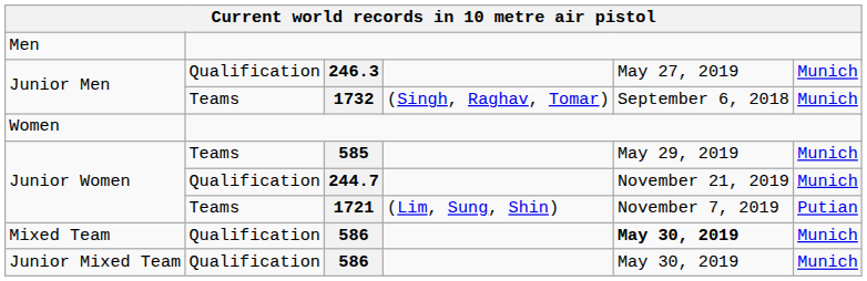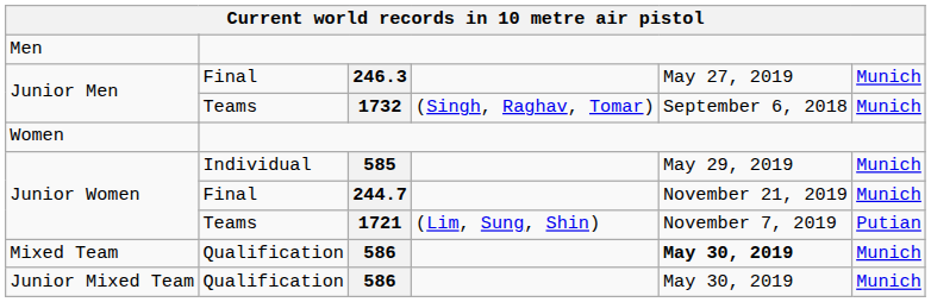246.3 | column 2: Qualification -> Final
585 | column 2: Teams -> Individual
244.7 | column 2: Qualification -> Final
